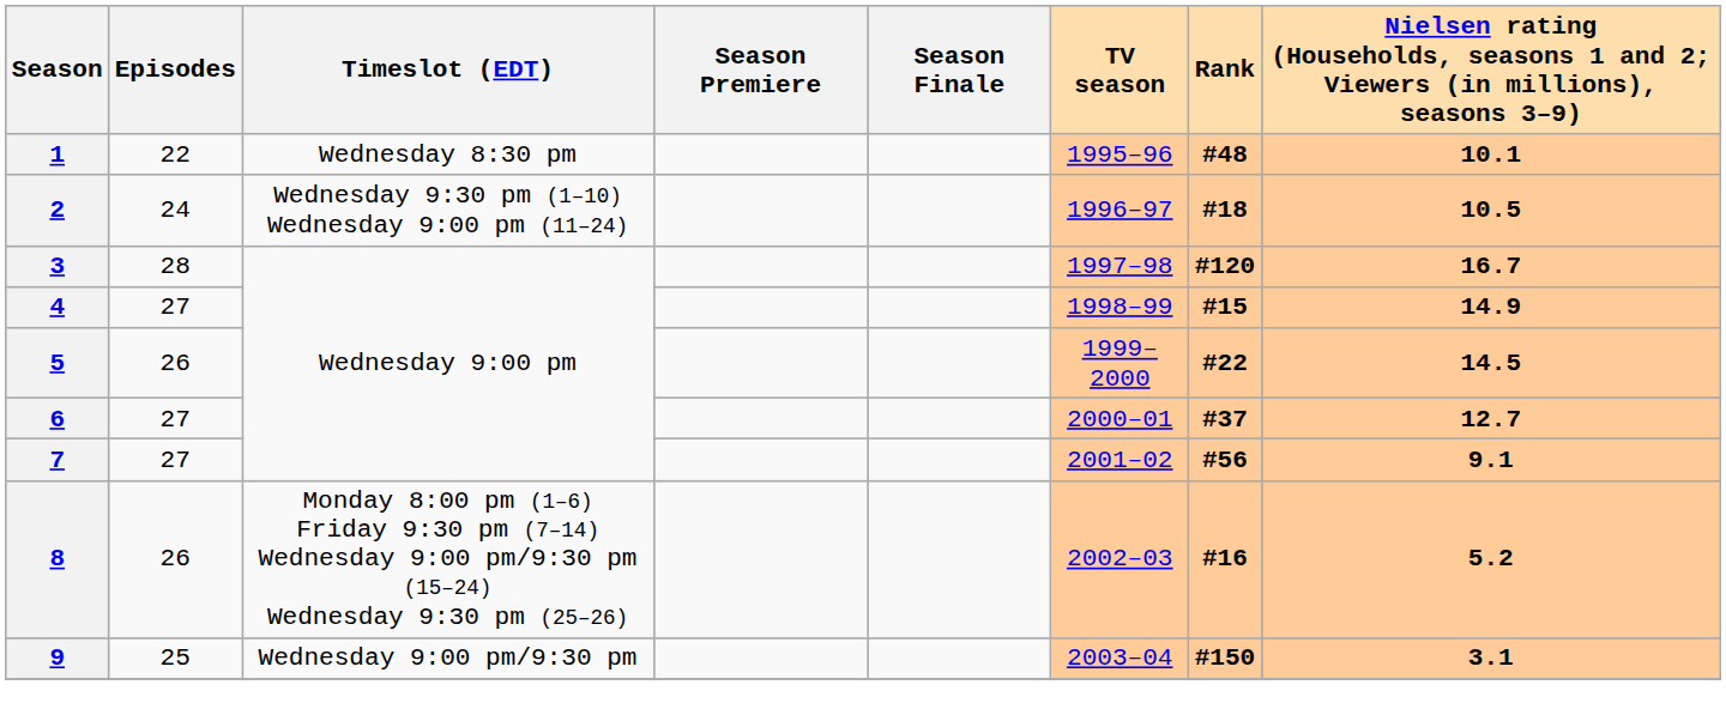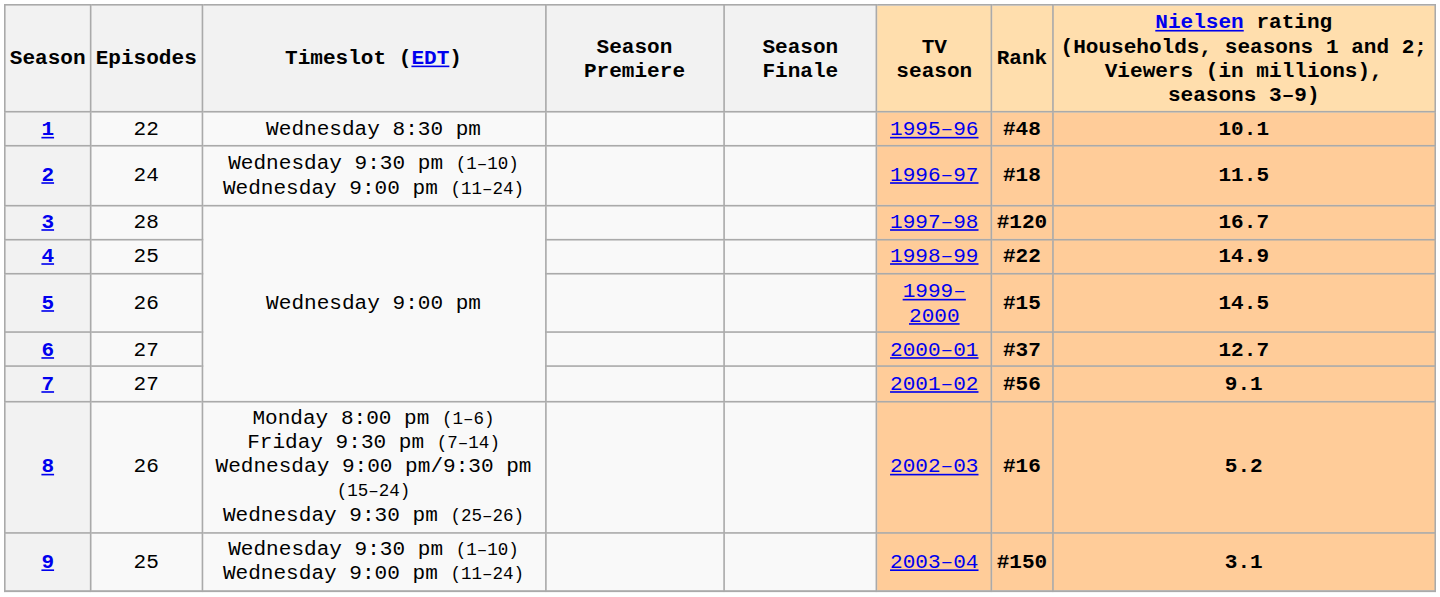2 | column 8: 10.5 -> 11.5
4 | Episodes: 27 -> 25
4 | Rank: #15 -> #22
5 | Rank: #22 -> #15
9 | Timeslot (EDT): Wednesday 9:00 pm/9:30 pm -> Wednesday 9:30 pm (1–10) Wednesday 9:00 pm (11–24)
